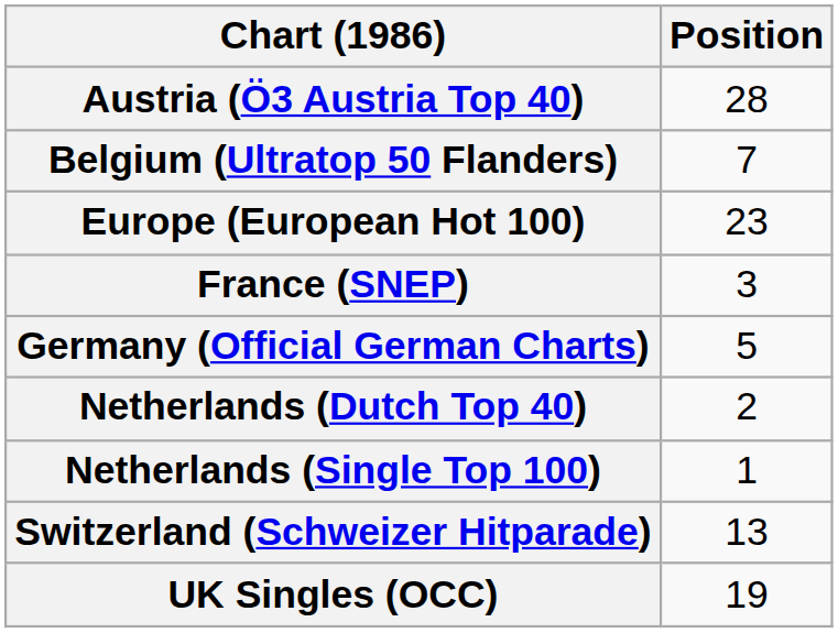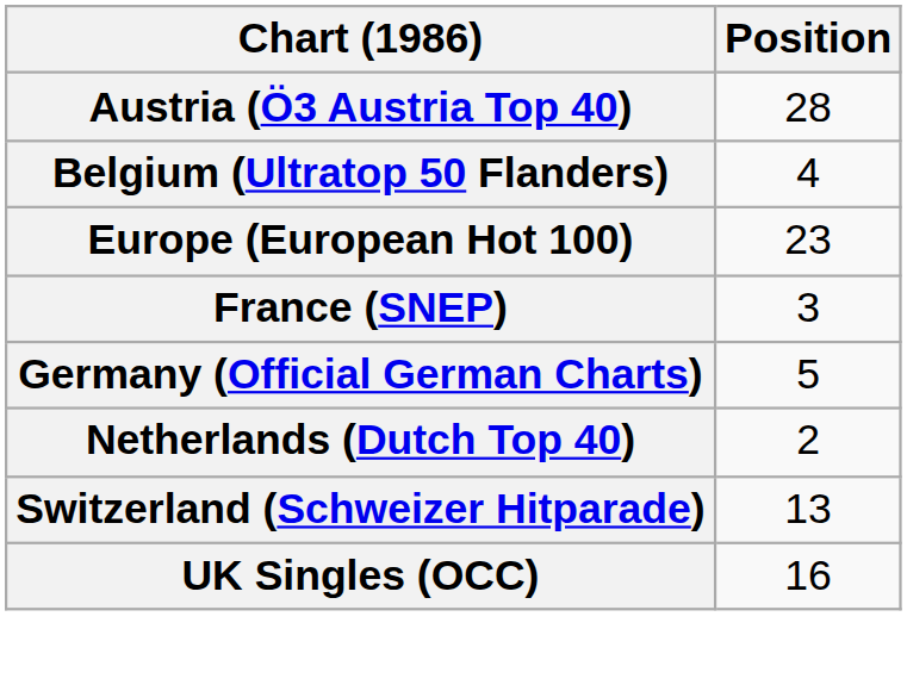Belgium (Ultratop 50 Flanders) | Position: 7 -> 4
- row: Netherlands (Single Top 100) | 1
UK Singles (OCC) | Position: 19 -> 16
